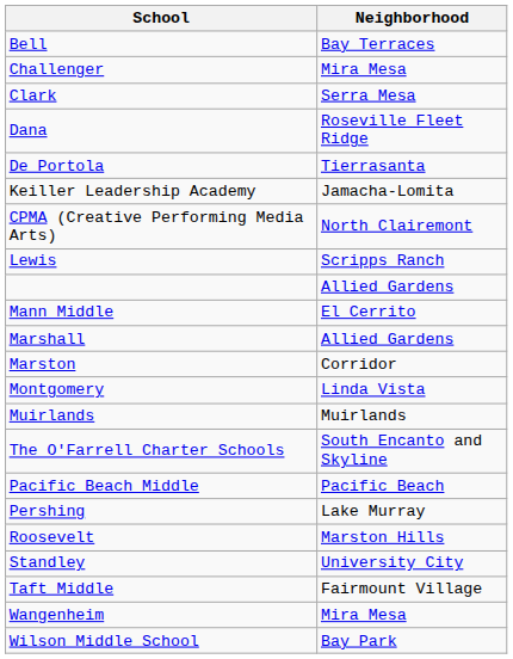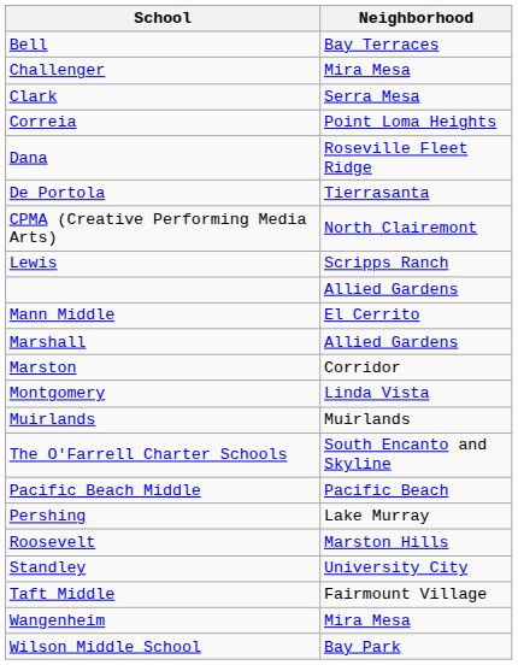+ row: Correia | Point Loma Heights
- row: Keiller Leadership Academy | Jamacha-Lomita
